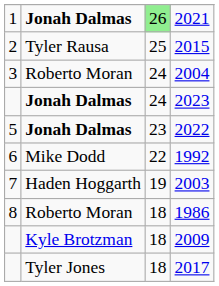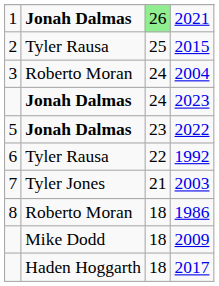1992 | column 2: Mike Dodd -> Tyler Rausa
2003 | column 2: Haden Hoggarth -> Tyler Jones
2003 | column 3: 19 -> 21
2009 | column 2: Kyle Brotzman -> Mike Dodd
2017 | column 2: Tyler Jones -> Haden Hoggarth
